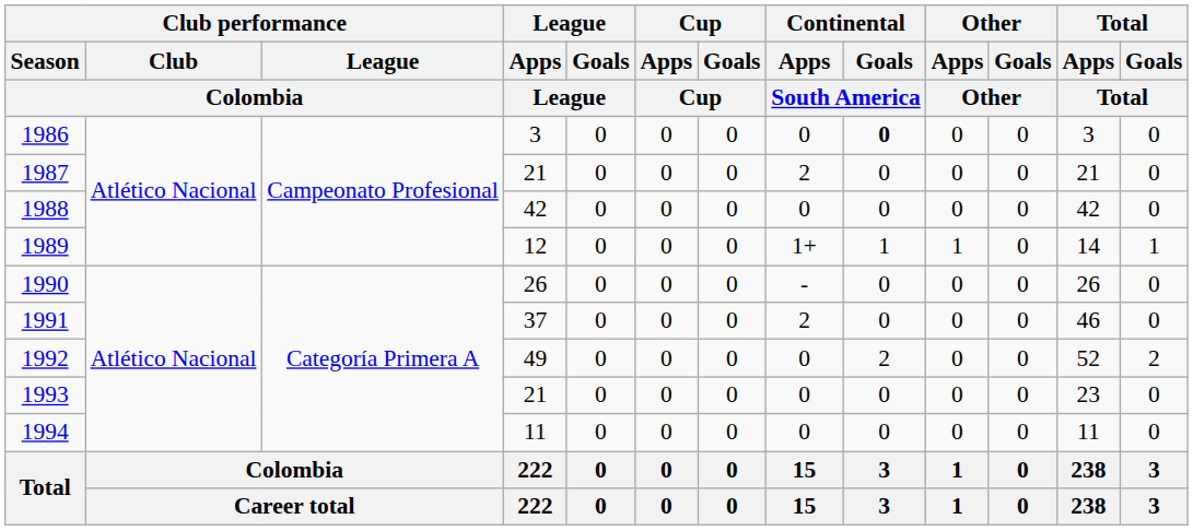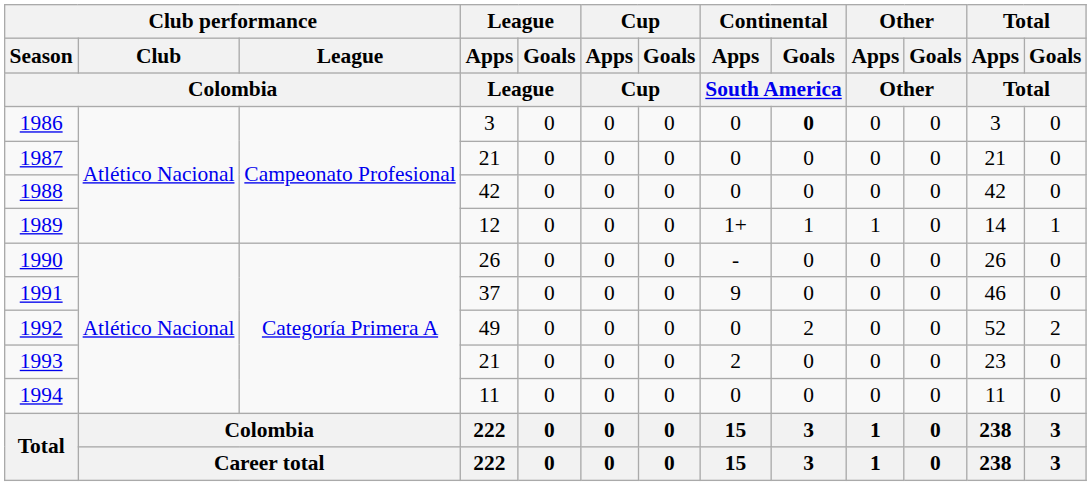1987 | Continental / Apps / South America: 2 -> 0
1991 | Continental / Apps / South America: 2 -> 9
1993 | Continental / Apps / South America: 0 -> 2
